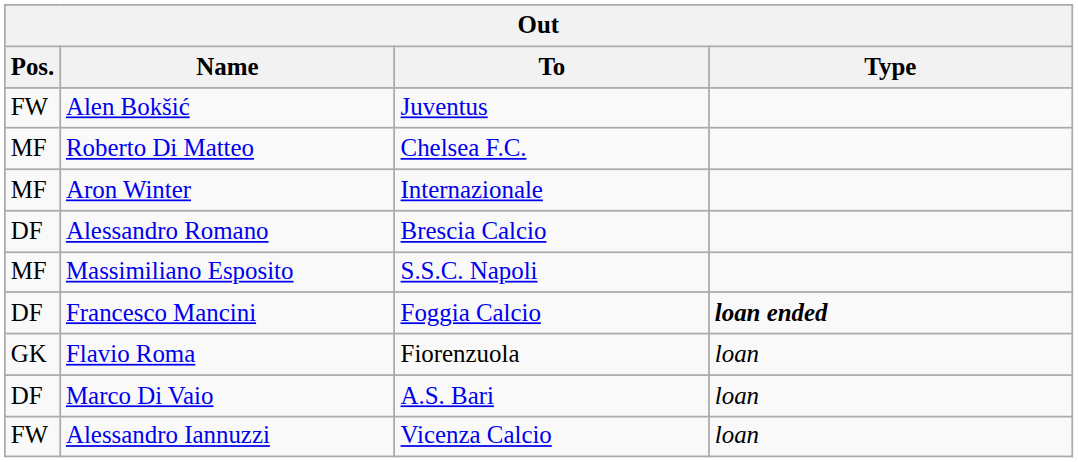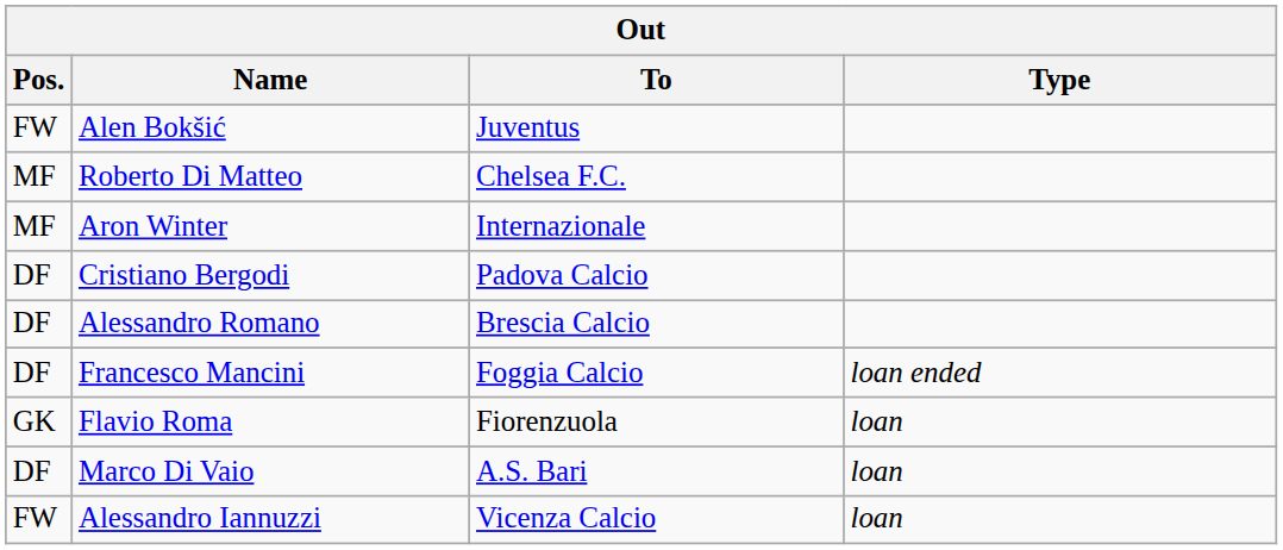+ row: DF | Cristiano Bergodi | Padova Calcio
- row: MF | Massimiliano Esposito | S.S.C. Napoli
Francesco Mancini | Type: bold -> normal
